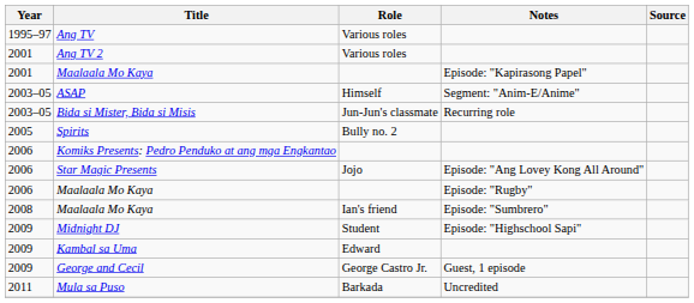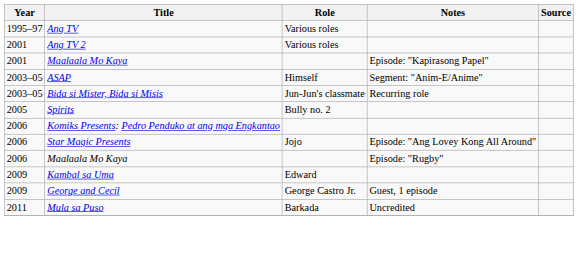- row: 2008 | Maalaala Mo Kaya | Ian's friend | Episode: "Sumbrero"
- row: 2009 | Midnight DJ | Student | Episode: "Highschool Sapi"
